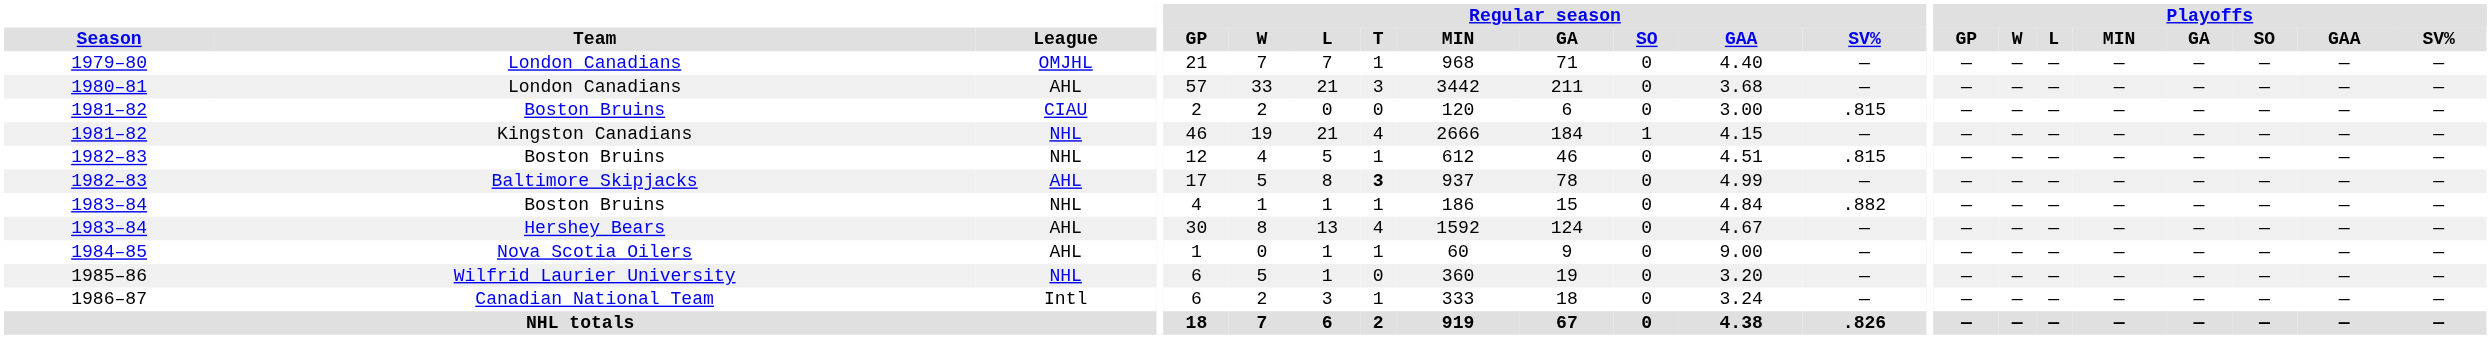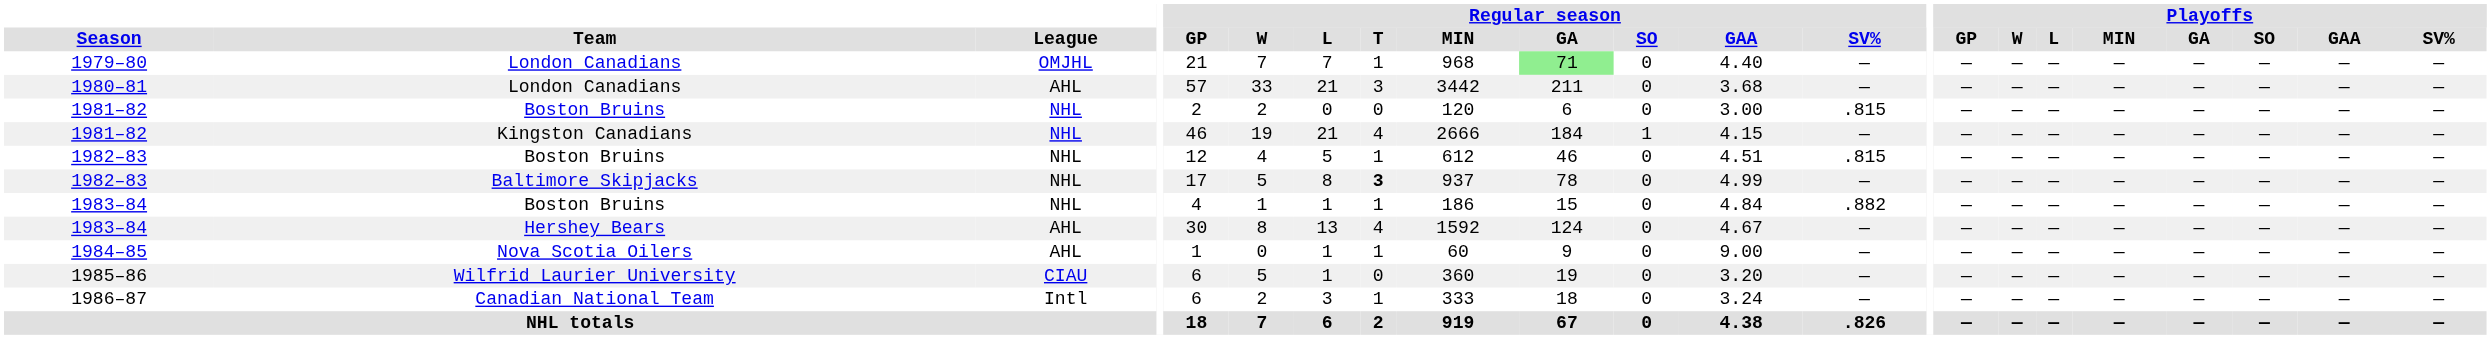1979–80 | Regular season / GA: no background -> lightgreen background
1981–82 / Boston Bruins | League: CIAU -> NHL
1982–83 / Baltimore Skipjacks | League: AHL -> NHL
1985–86 | League: NHL -> CIAU
